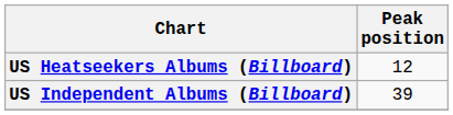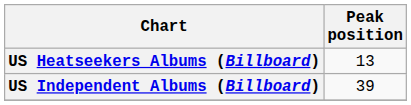US Heatseekers Albums (Billboard) | Peak position: 12 -> 13
